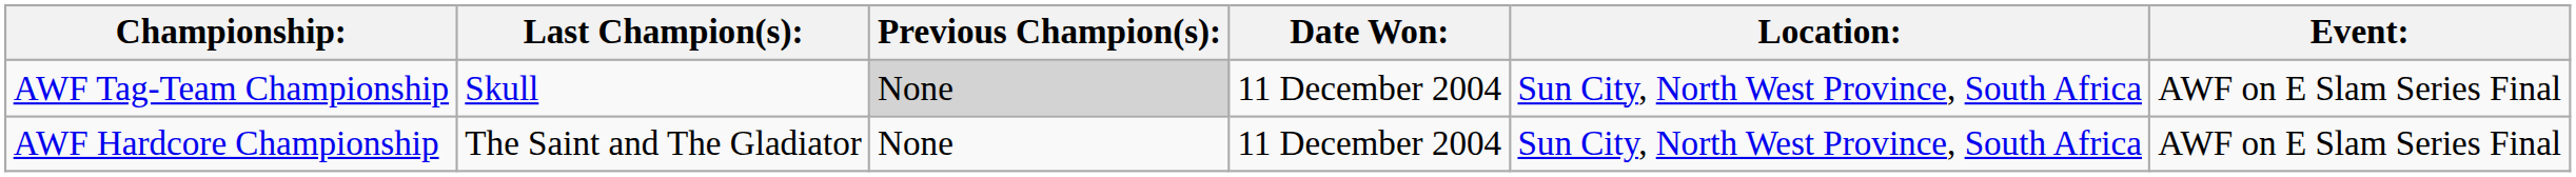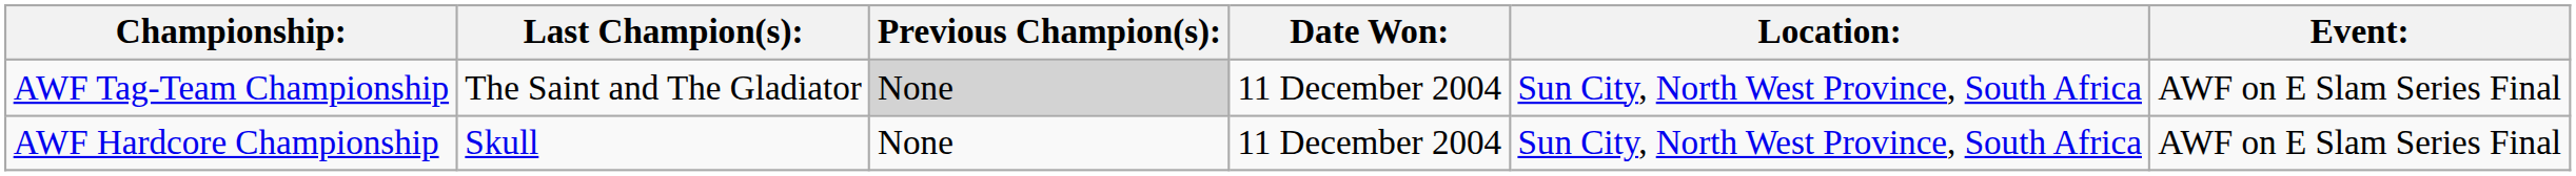AWF Tag-Team Championship | Last Champion(s):: Skull -> The Saint and The Gladiator
AWF Hardcore Championship | Last Champion(s):: The Saint and The Gladiator -> Skull
